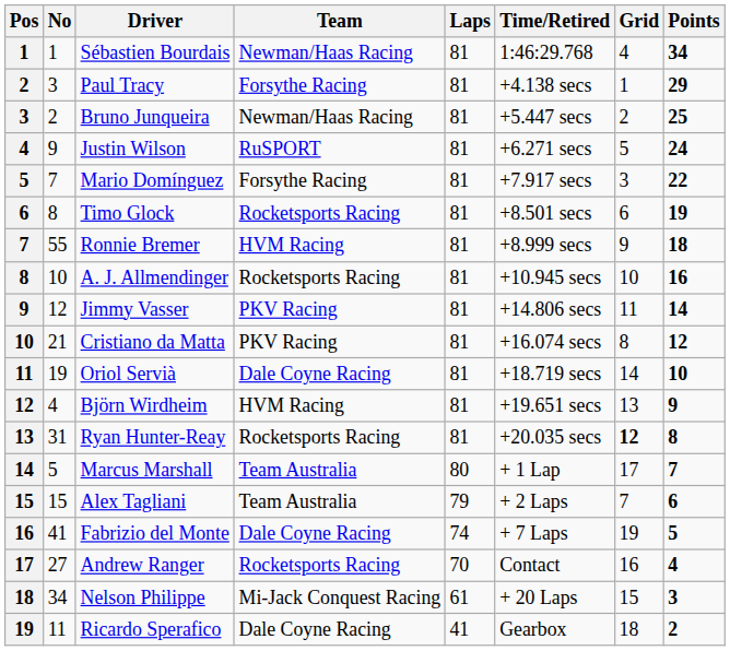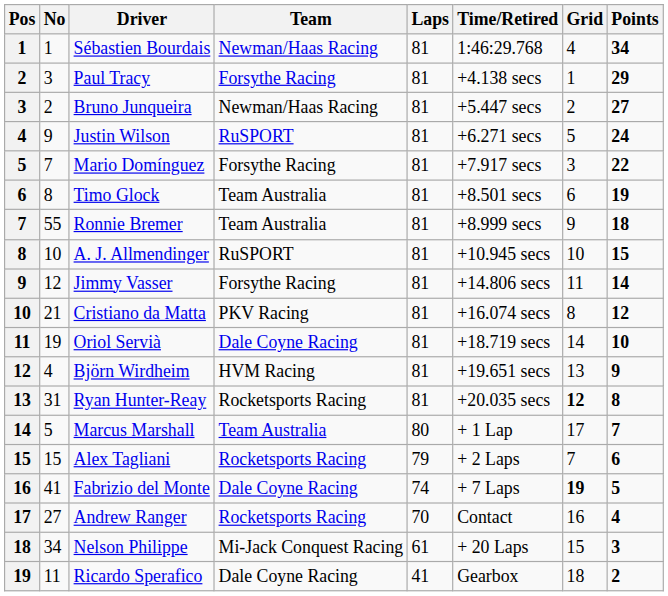Bruno Junqueira | Points: 25 -> 27
Timo Glock | Team: Rocketsports Racing -> Team Australia
Ronnie Bremer | Team: HVM Racing -> Team Australia
A. J. Allmendinger | Team: Rocketsports Racing -> RuSPORT
A. J. Allmendinger | Points: 16 -> 15
Jimmy Vasser | Team: PKV Racing -> Forsythe Racing
Alex Tagliani | Team: Team Australia -> Rocketsports Racing
Fabrizio del Monte | Grid: normal -> bold
